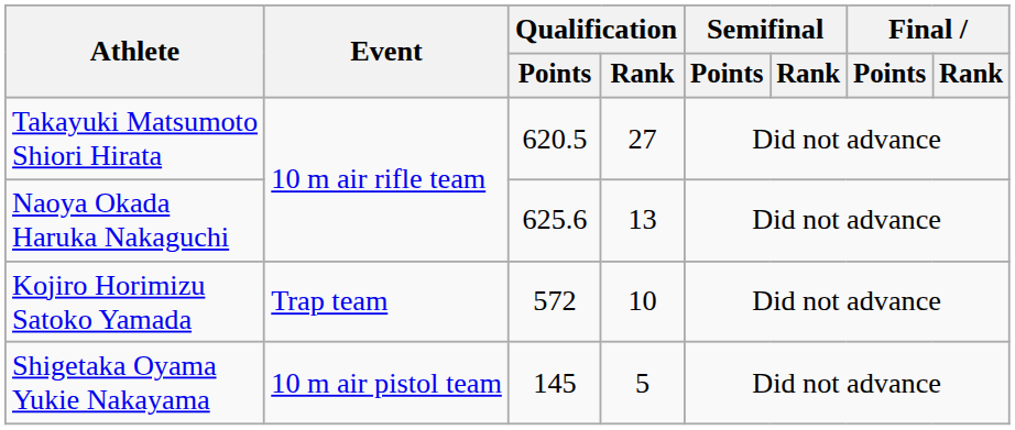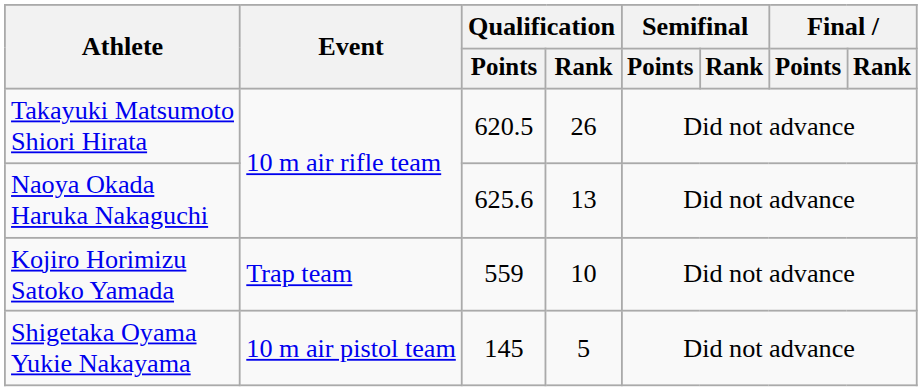Takayuki Matsumoto Shiori Hirata | Qualification / Rank: 27 -> 26
Kojiro Horimizu Satoko Yamada | Qualification / Points: 572 -> 559
